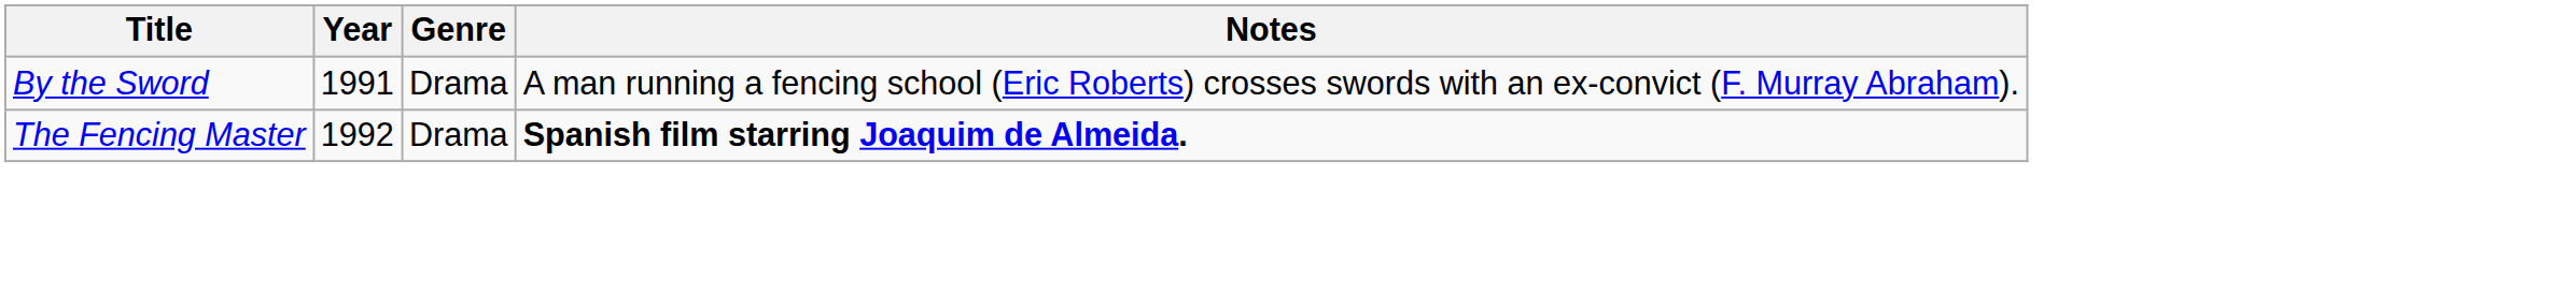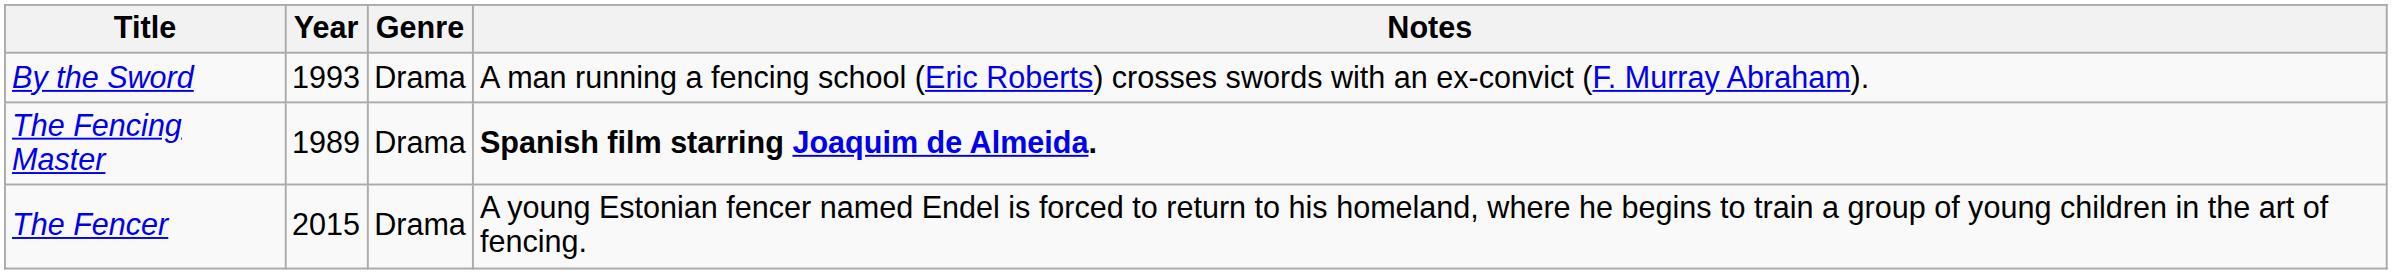By the Sword | Year: 1991 -> 1993
The Fencing Master | Year: 1992 -> 1989
+ row: The Fencer | 2015 | Drama | A young Estonian fencer named Endel is forced to return to his homeland, where he begins to train a group of young children in the art of fencing.
